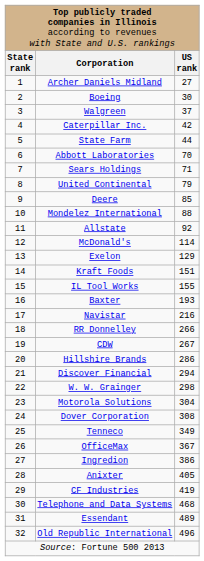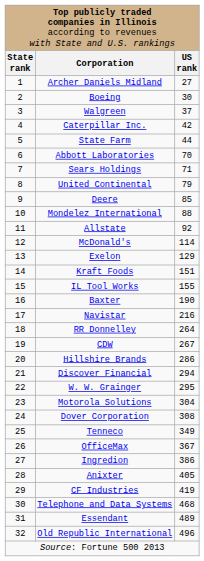Baxter | column 3: 193 -> 190
RR Donnelley | column 3: 266 -> 264
W. W. Grainger | column 3: 298 -> 295
